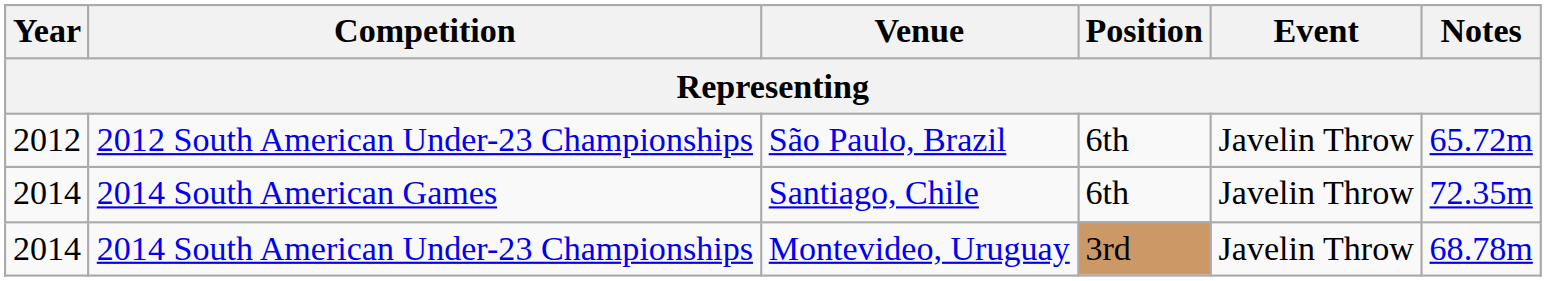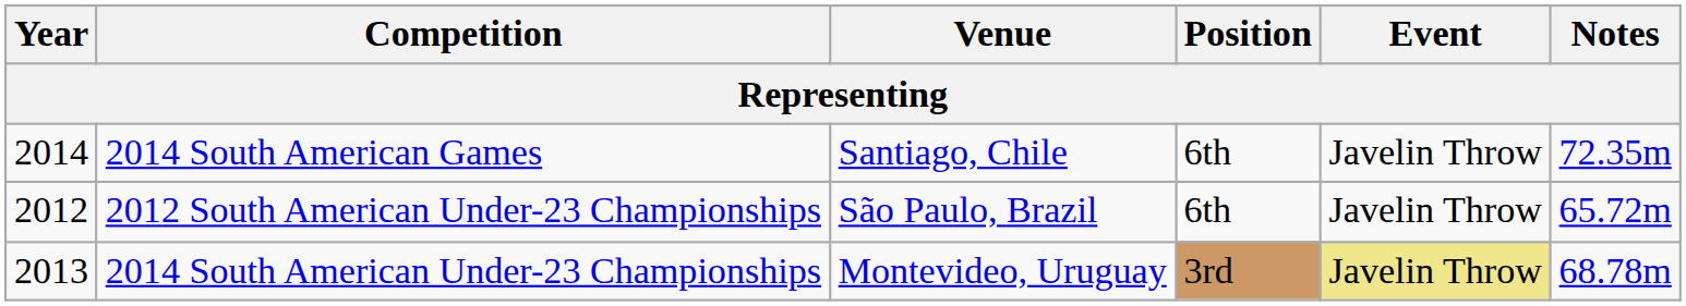rows swapped: 2012 South American Under-23 Championships <-> 2014 South American Games
2014 South American Under-23 Championships | Year: 2014 -> 2013
2014 South American Under-23 Championships | Event: no background -> khaki background
